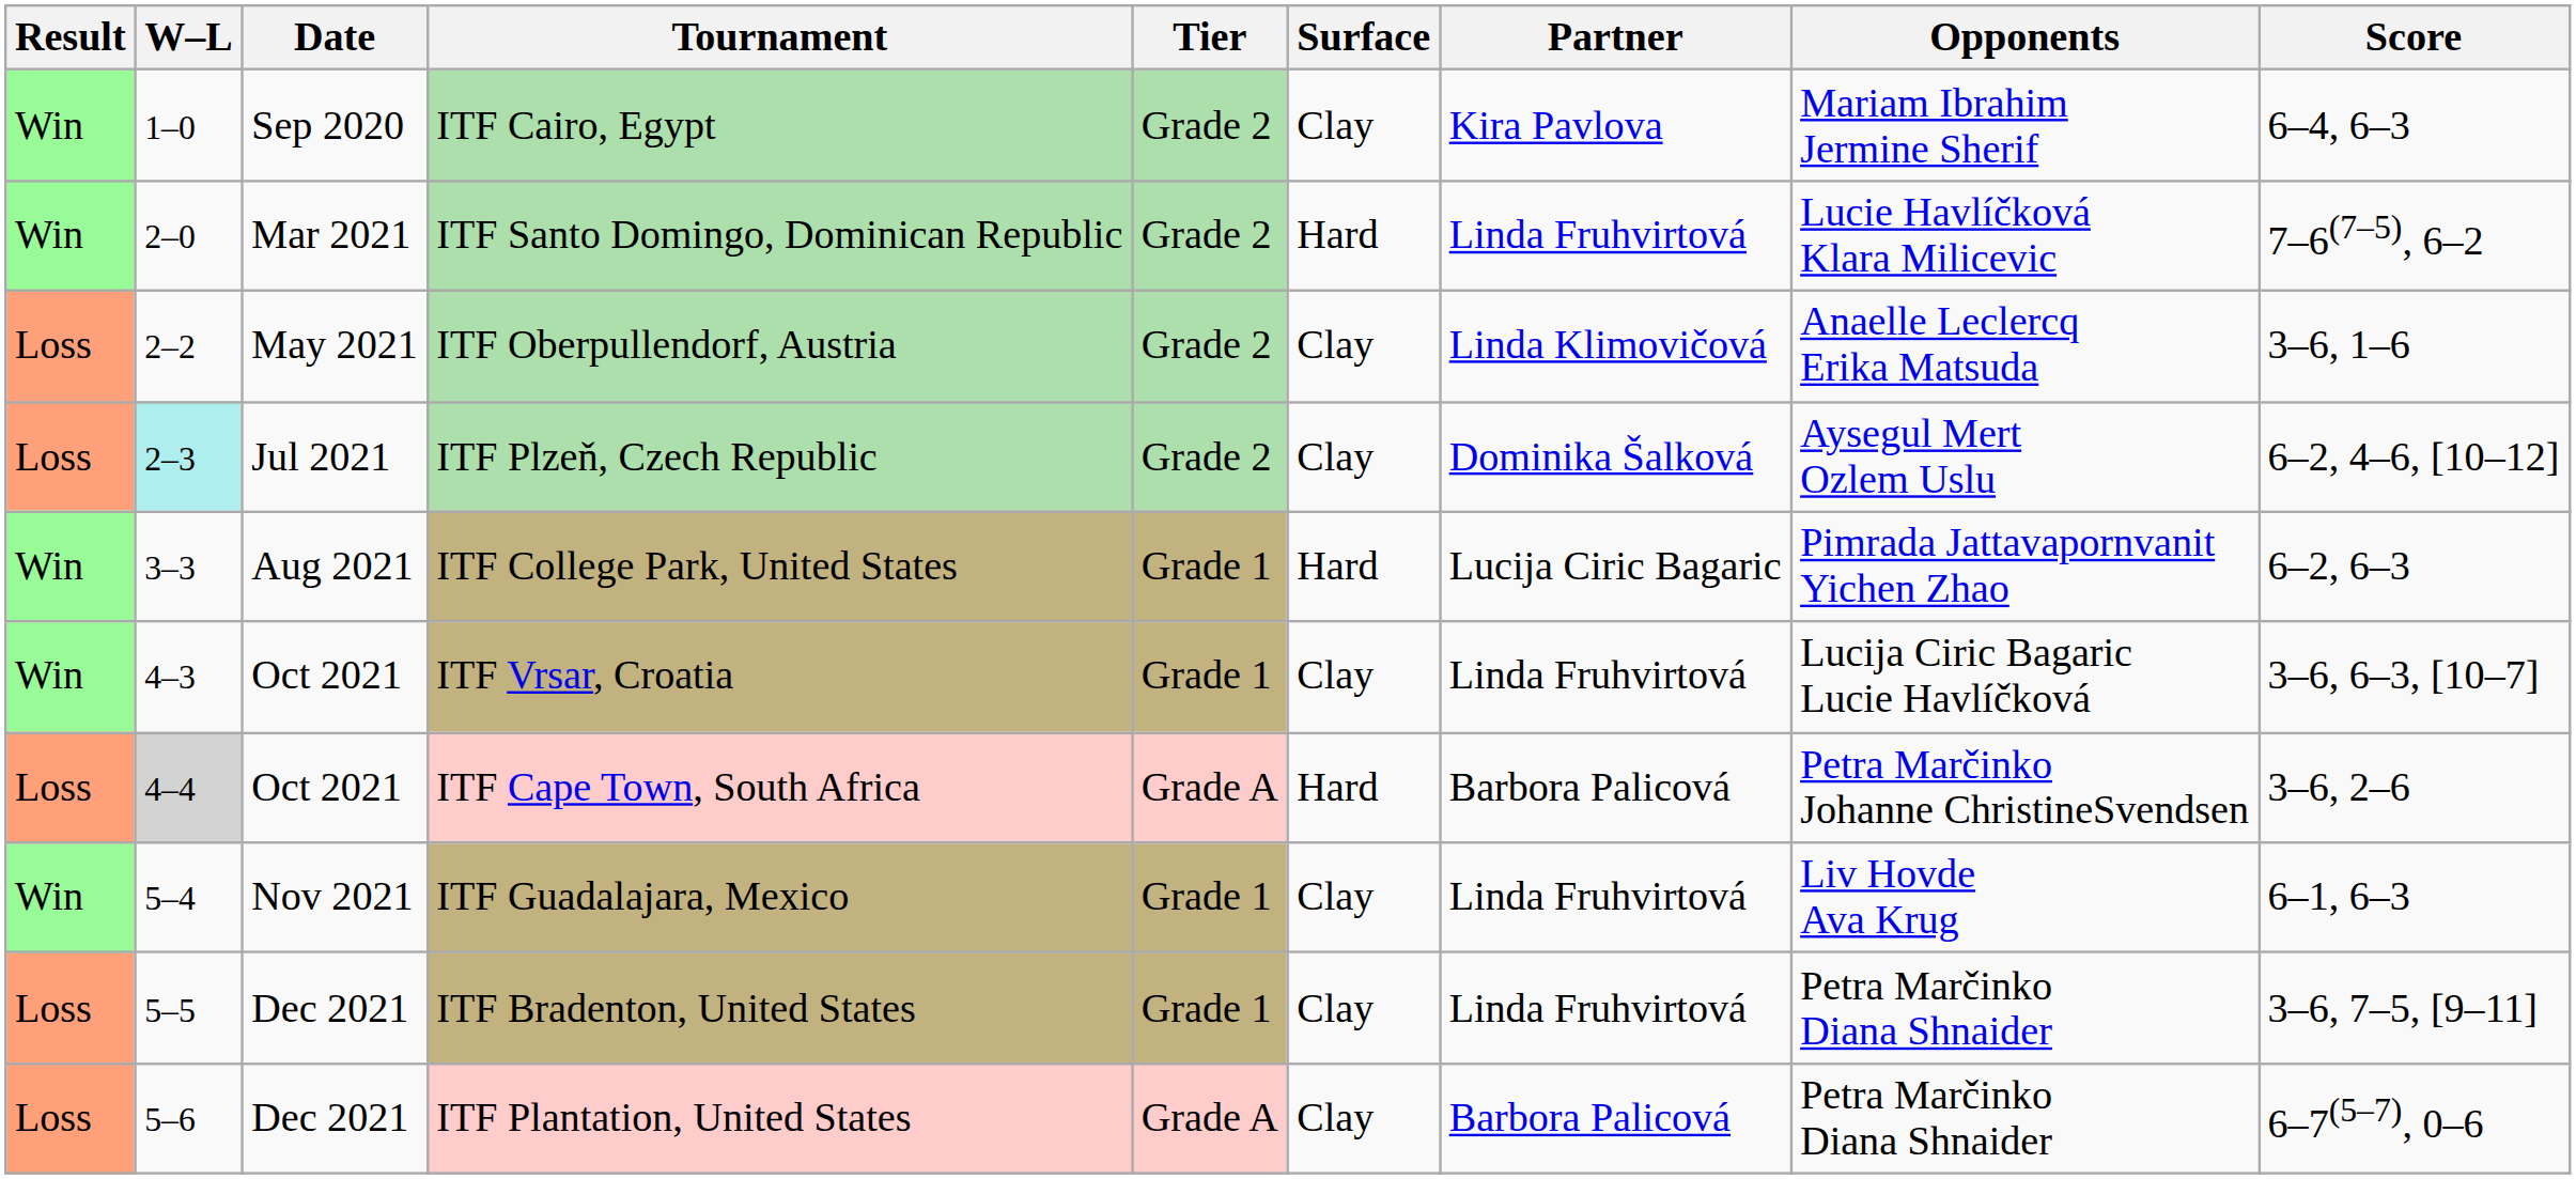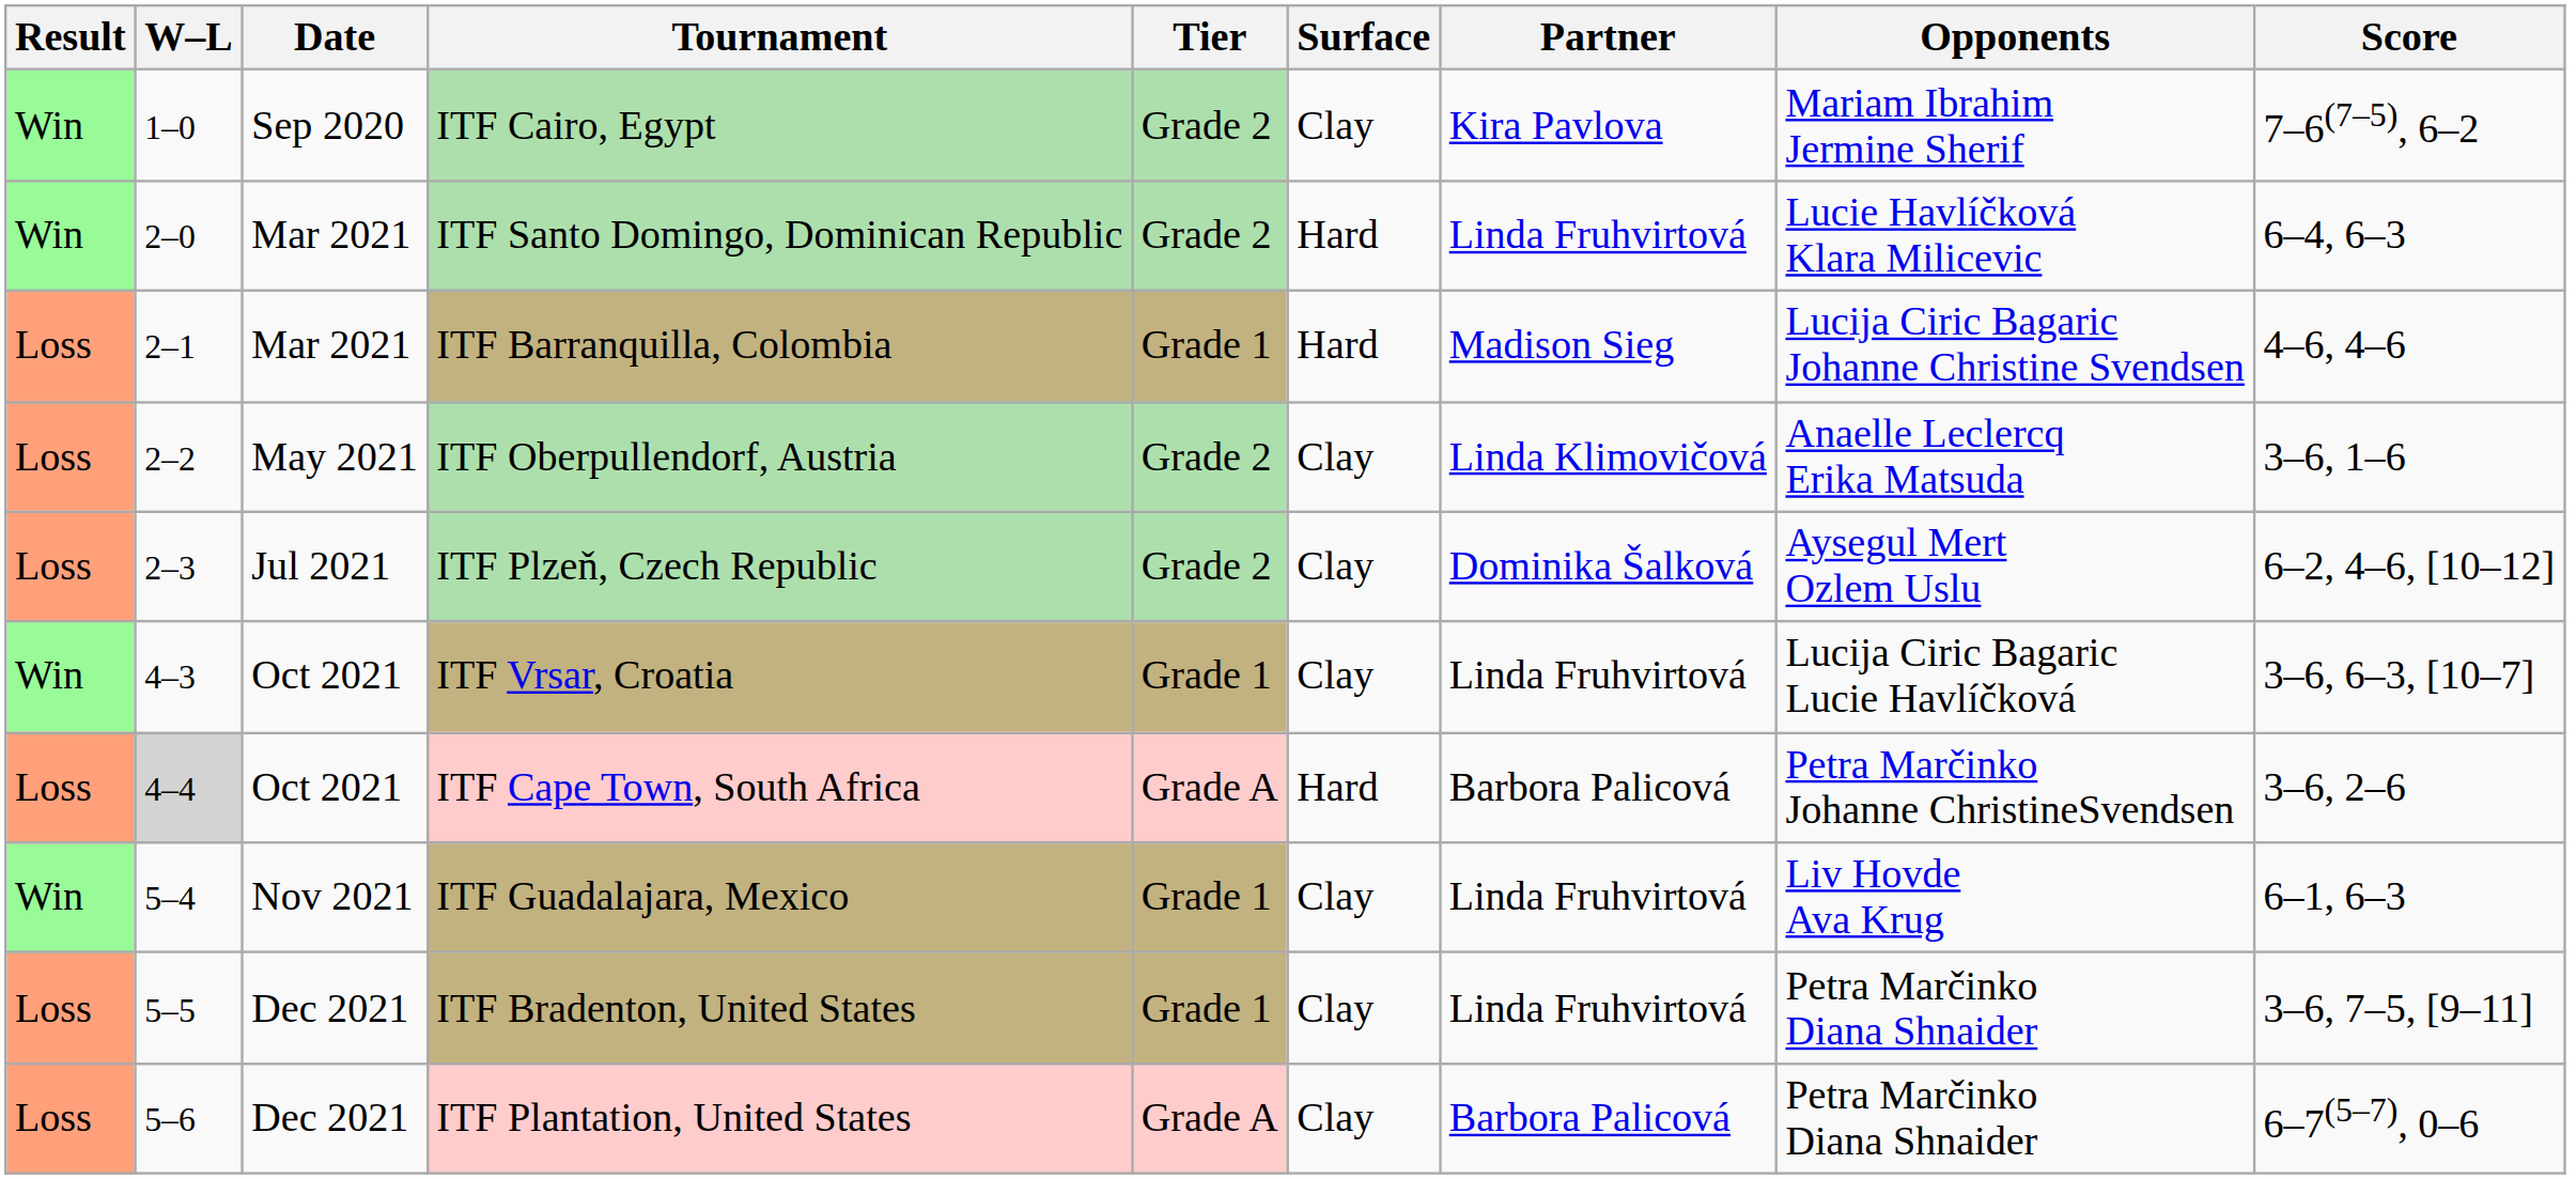ITF Cairo, Egypt | Score: 6–4, 6–3 -> 7–6(7–5), 6–2
ITF Santo Domingo, Dominican Republic | Score: 7–6(7–5), 6–2 -> 6–4, 6–3
+ row: Loss | 2–1 | Mar 2021 | ITF Barranquilla, Colombia | Grade 1 | Hard | Madison Sieg | Lucija Ciric Bagaric Johanne Christine Svendsen | 4–6, 4–6
ITF Plzeň, Czech Republic | W–L: paleturquoise background -> no background
- row: Win | 3–3 | Aug 2021 | ITF College Park, United States | Grade 1 | Hard | Lucija Ciric Bagaric | Pimrada Jattavapornvanit Yichen Zhao | 6–2, 6–3
